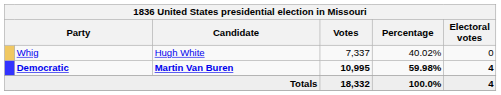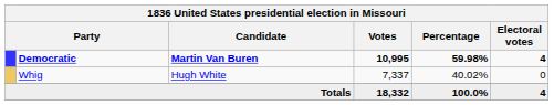rows swapped: Democratic <-> Whig
